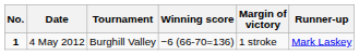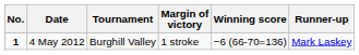columns swapped: Winning score <-> Margin of victory
